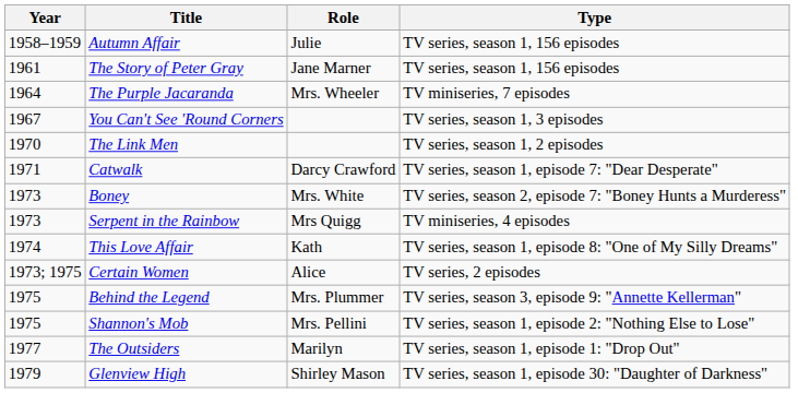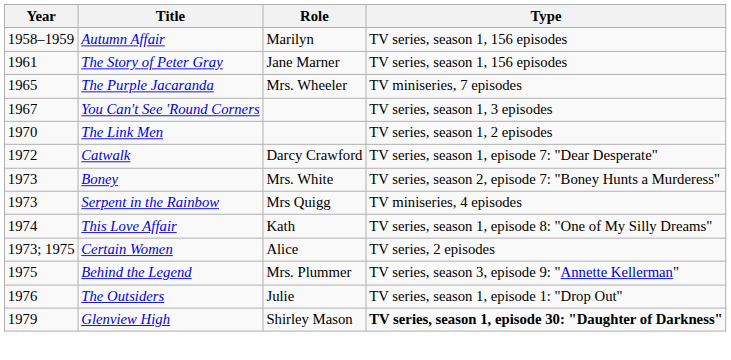Autumn Affair | Role: Julie -> Marilyn
The Purple Jacaranda | Year: 1964 -> 1965
Catwalk | Year: 1971 -> 1972
- row: 1975 | Shannon's Mob | Mrs. Pellini | TV series, season 1, episode 2: "Nothing Else to Lose"
The Outsiders | Year: 1977 -> 1976
The Outsiders | Role: Marilyn -> Julie
Glenview High | Type: normal -> bold
